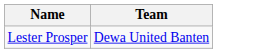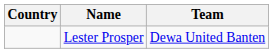+ column: Country
